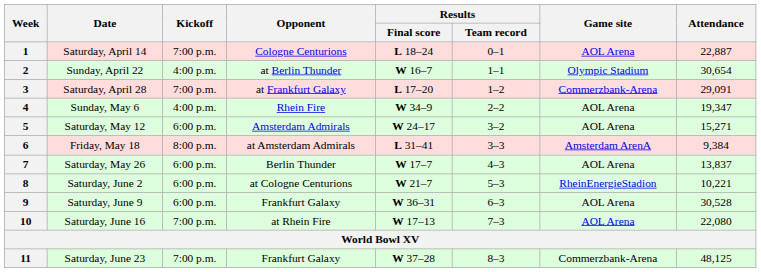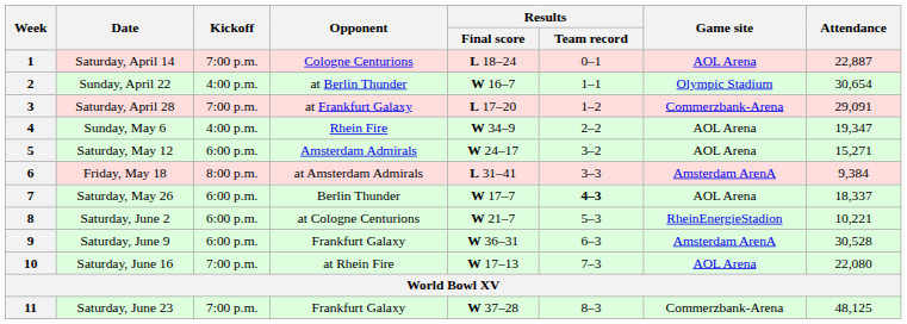7 | Results / Team record: normal -> bold
7 | Attendance: 13,837 -> 18,337
9 | Game site: AOL Arena -> Amsterdam ArenA
